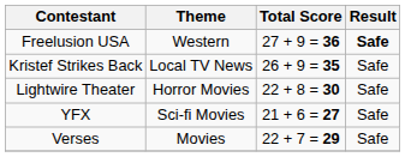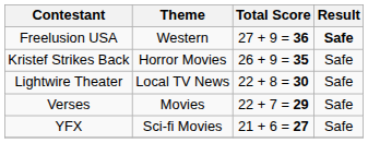Kristef Strikes Back | Theme: Local TV News -> Horror Movies
Lightwire Theater | Theme: Horror Movies -> Local TV News
rows swapped: YFX <-> Verses
